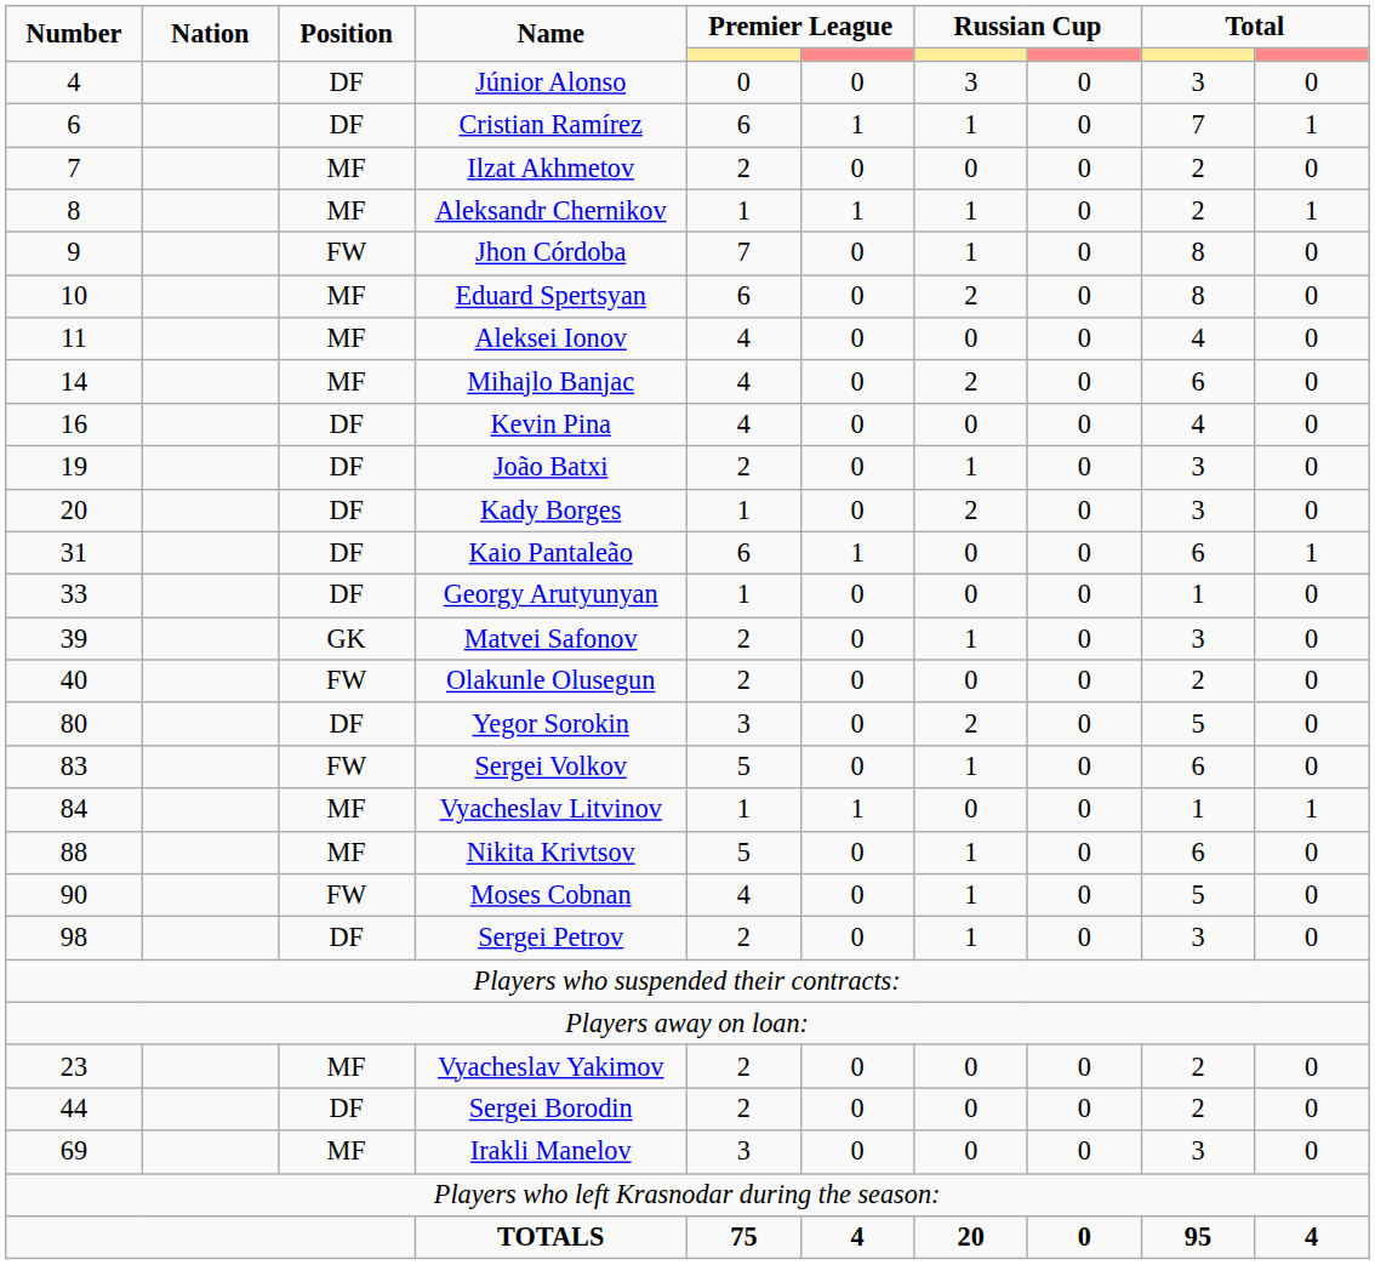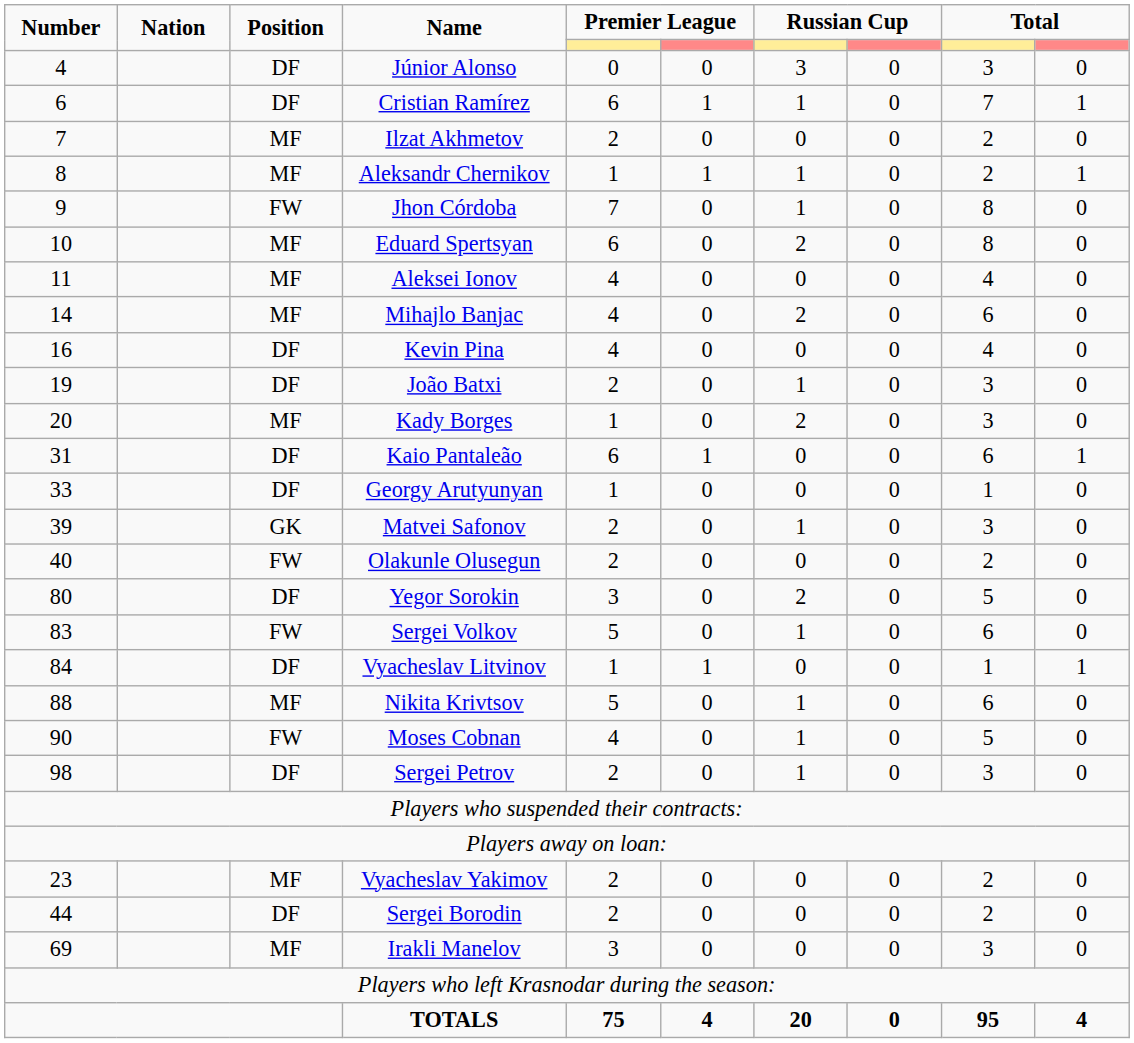Kady Borges | Position: DF -> MF
Vyacheslav Litvinov | Position: MF -> DF
